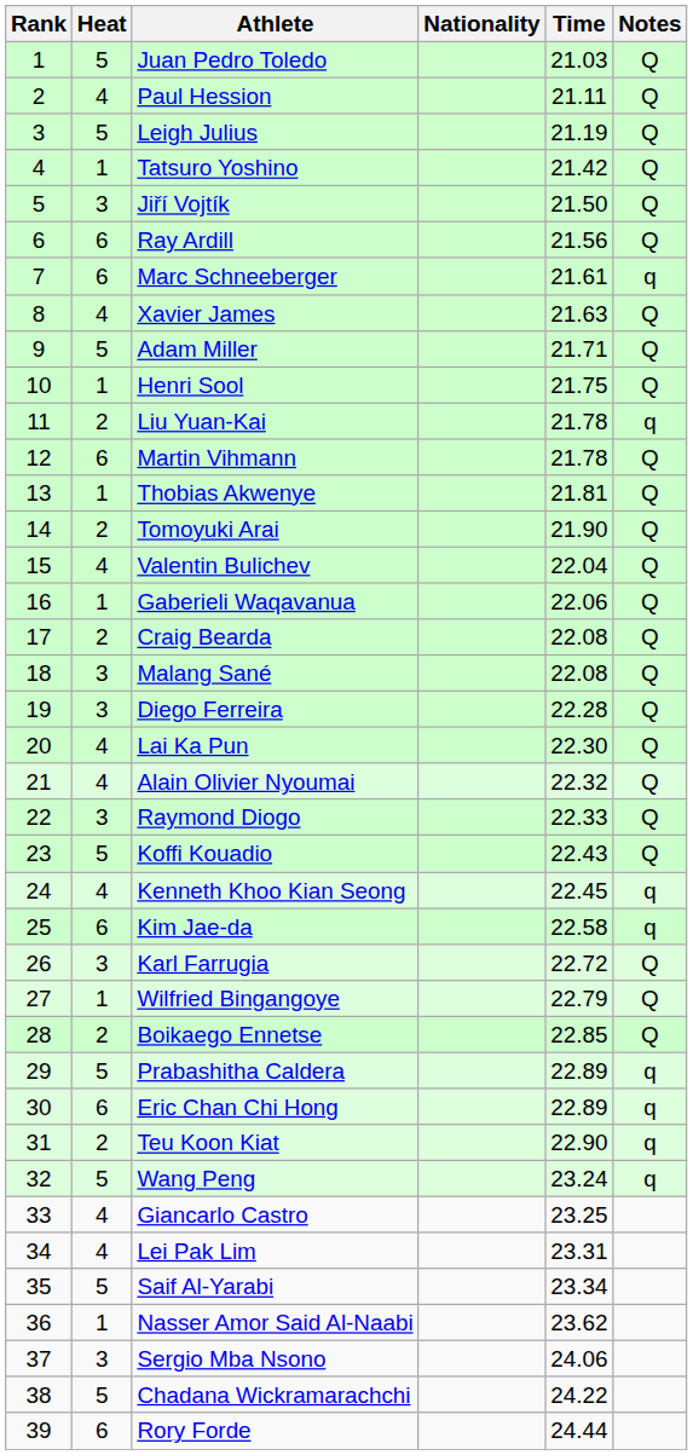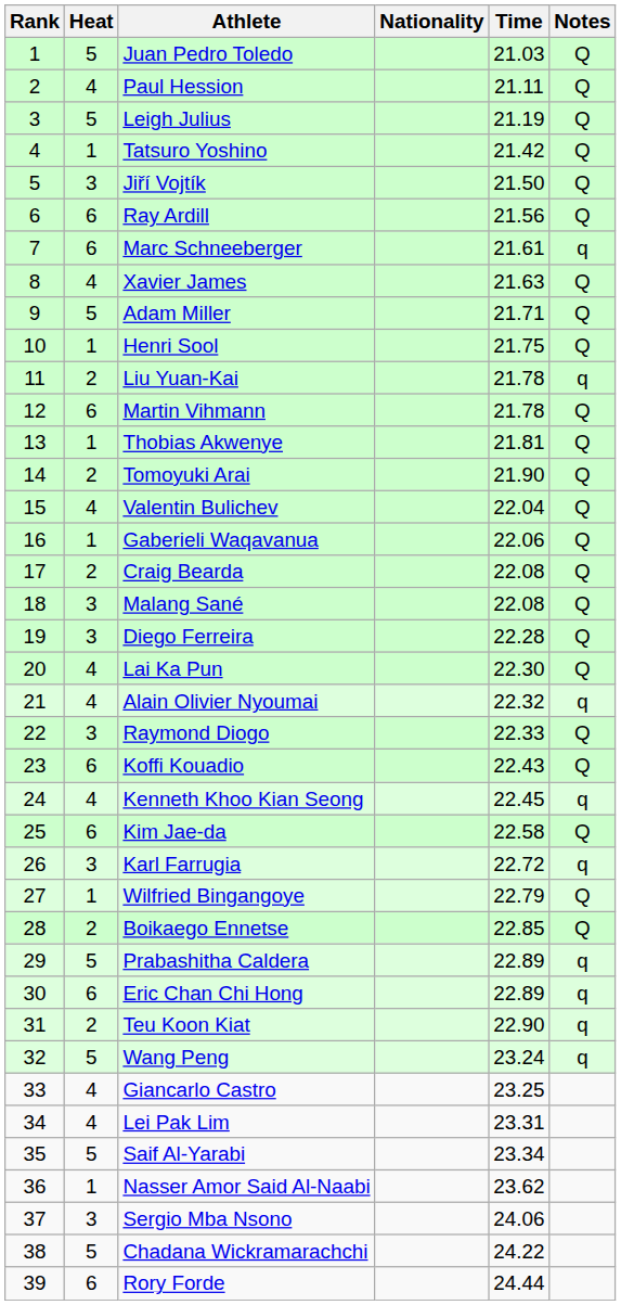Alain Olivier Nyoumai | Notes: Q -> q
Koffi Kouadio | Heat: 5 -> 6
Kim Jae-da | Notes: q -> Q
Karl Farrugia | Notes: Q -> q
